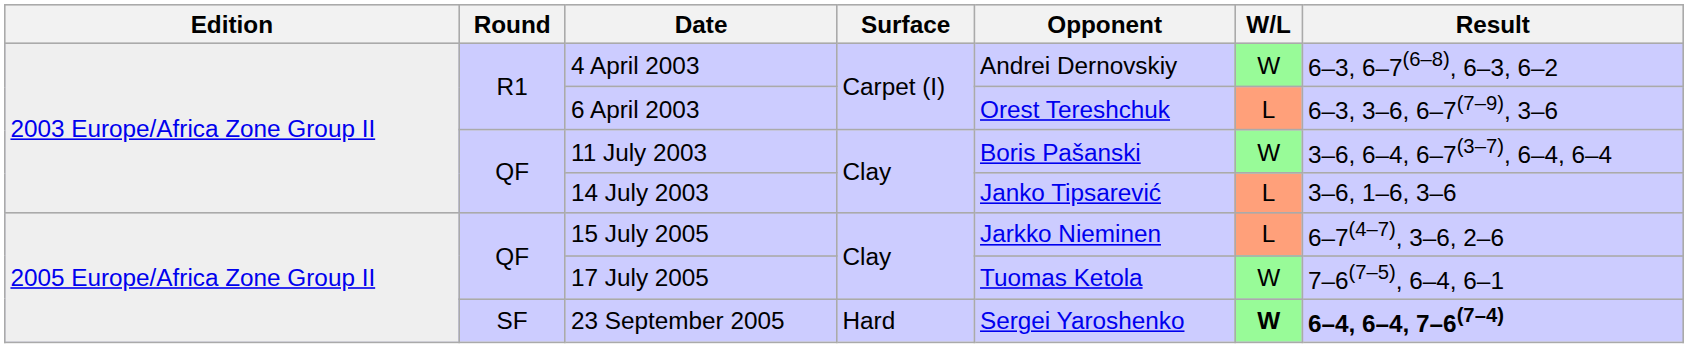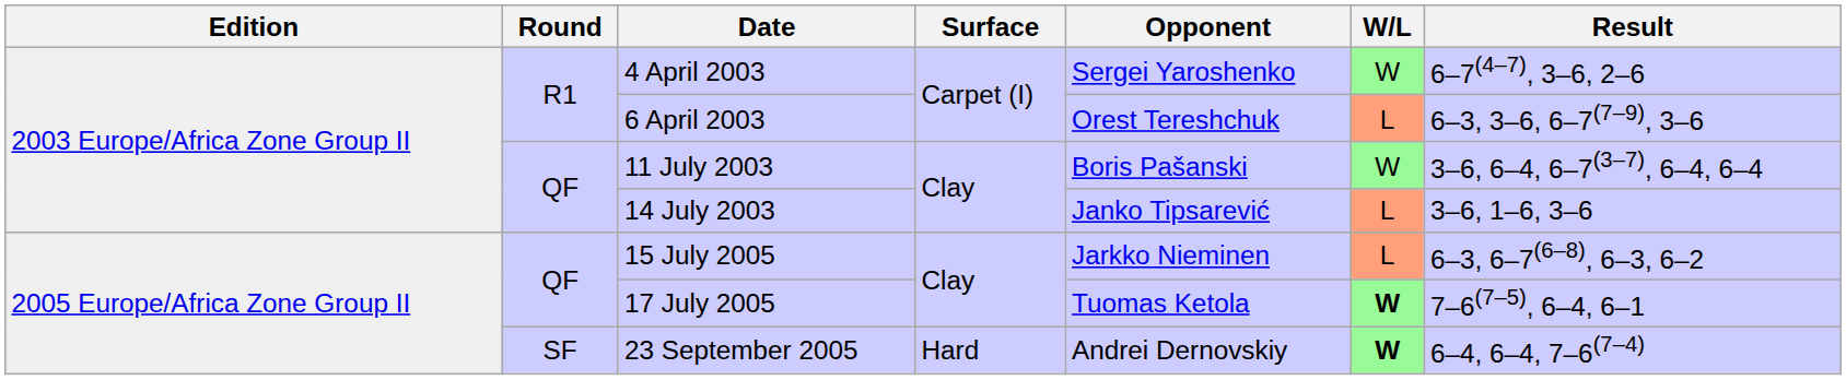4 April 2003 | Opponent: Andrei Dernovskiy -> Sergei Yaroshenko
4 April 2003 | Result: 6–3, 6–7(6–8), 6–3, 6–2 -> 6–7(4–7), 3–6, 2–6
15 July 2005 | Result: 6–7(4–7), 3–6, 2–6 -> 6–3, 6–7(6–8), 6–3, 6–2
17 July 2005 | W/L: normal -> bold
23 September 2005 | Opponent: Sergei Yaroshenko -> Andrei Dernovskiy
23 September 2005 | Result: bold -> normal
